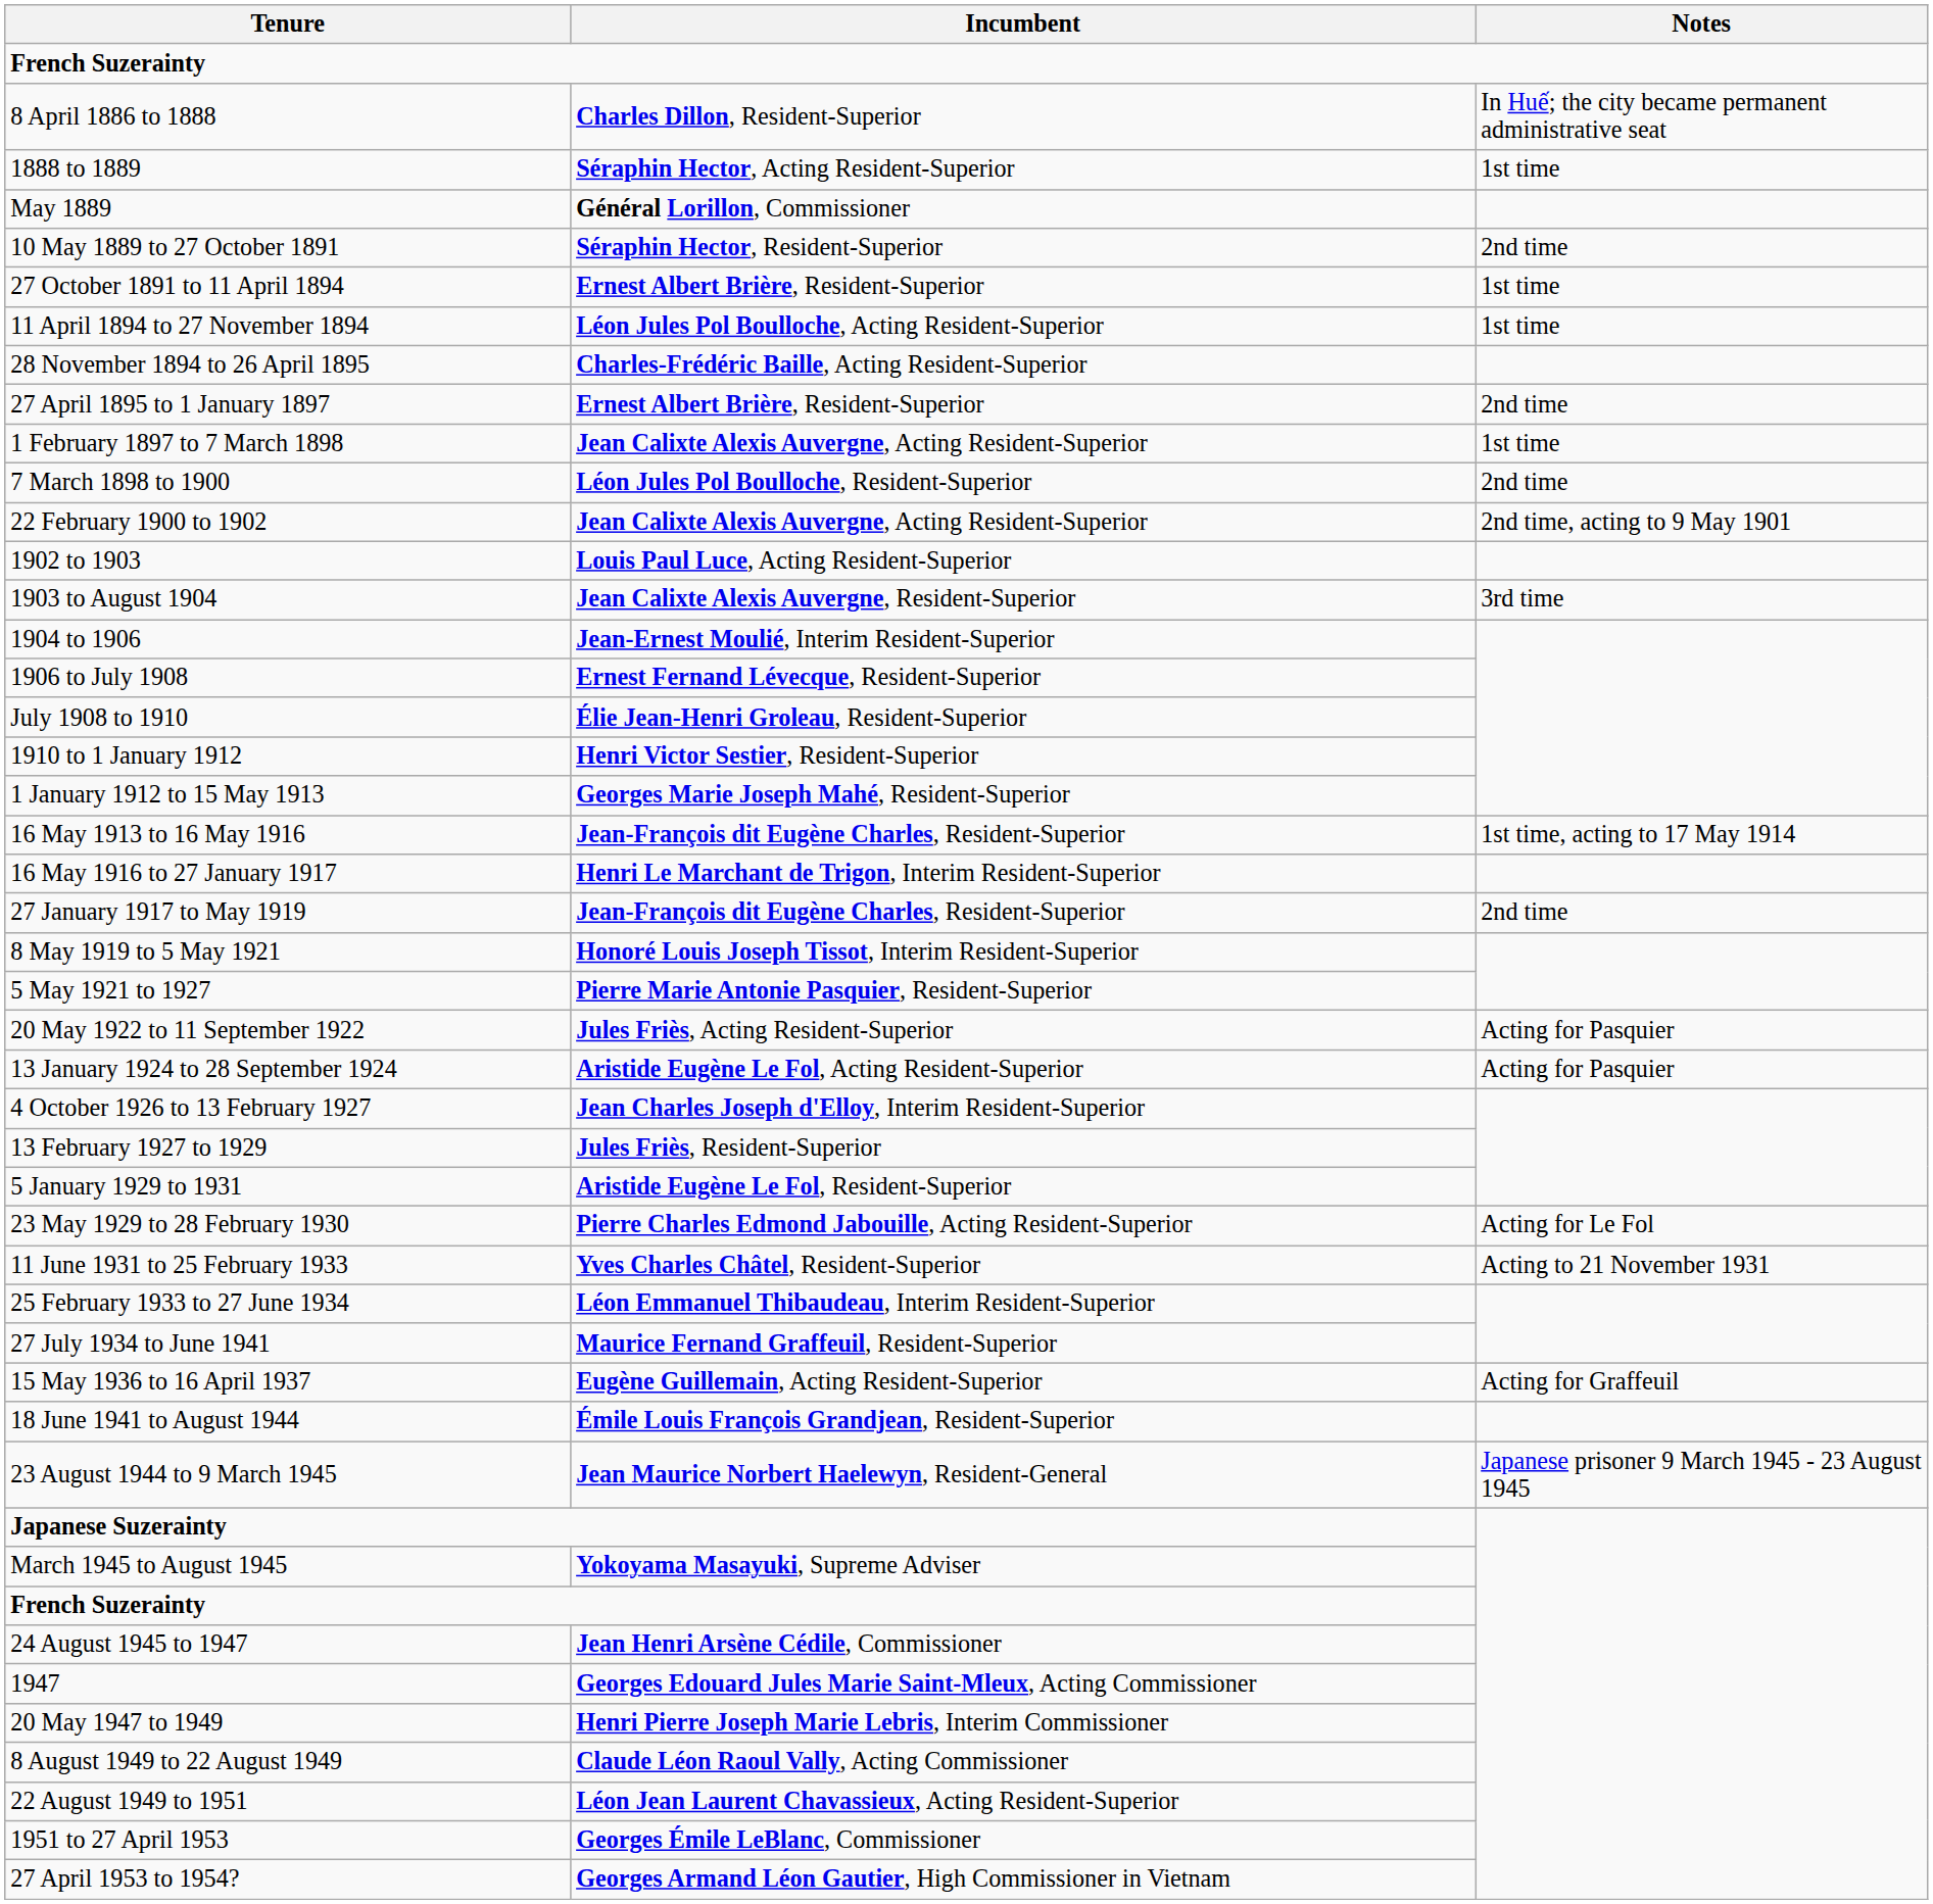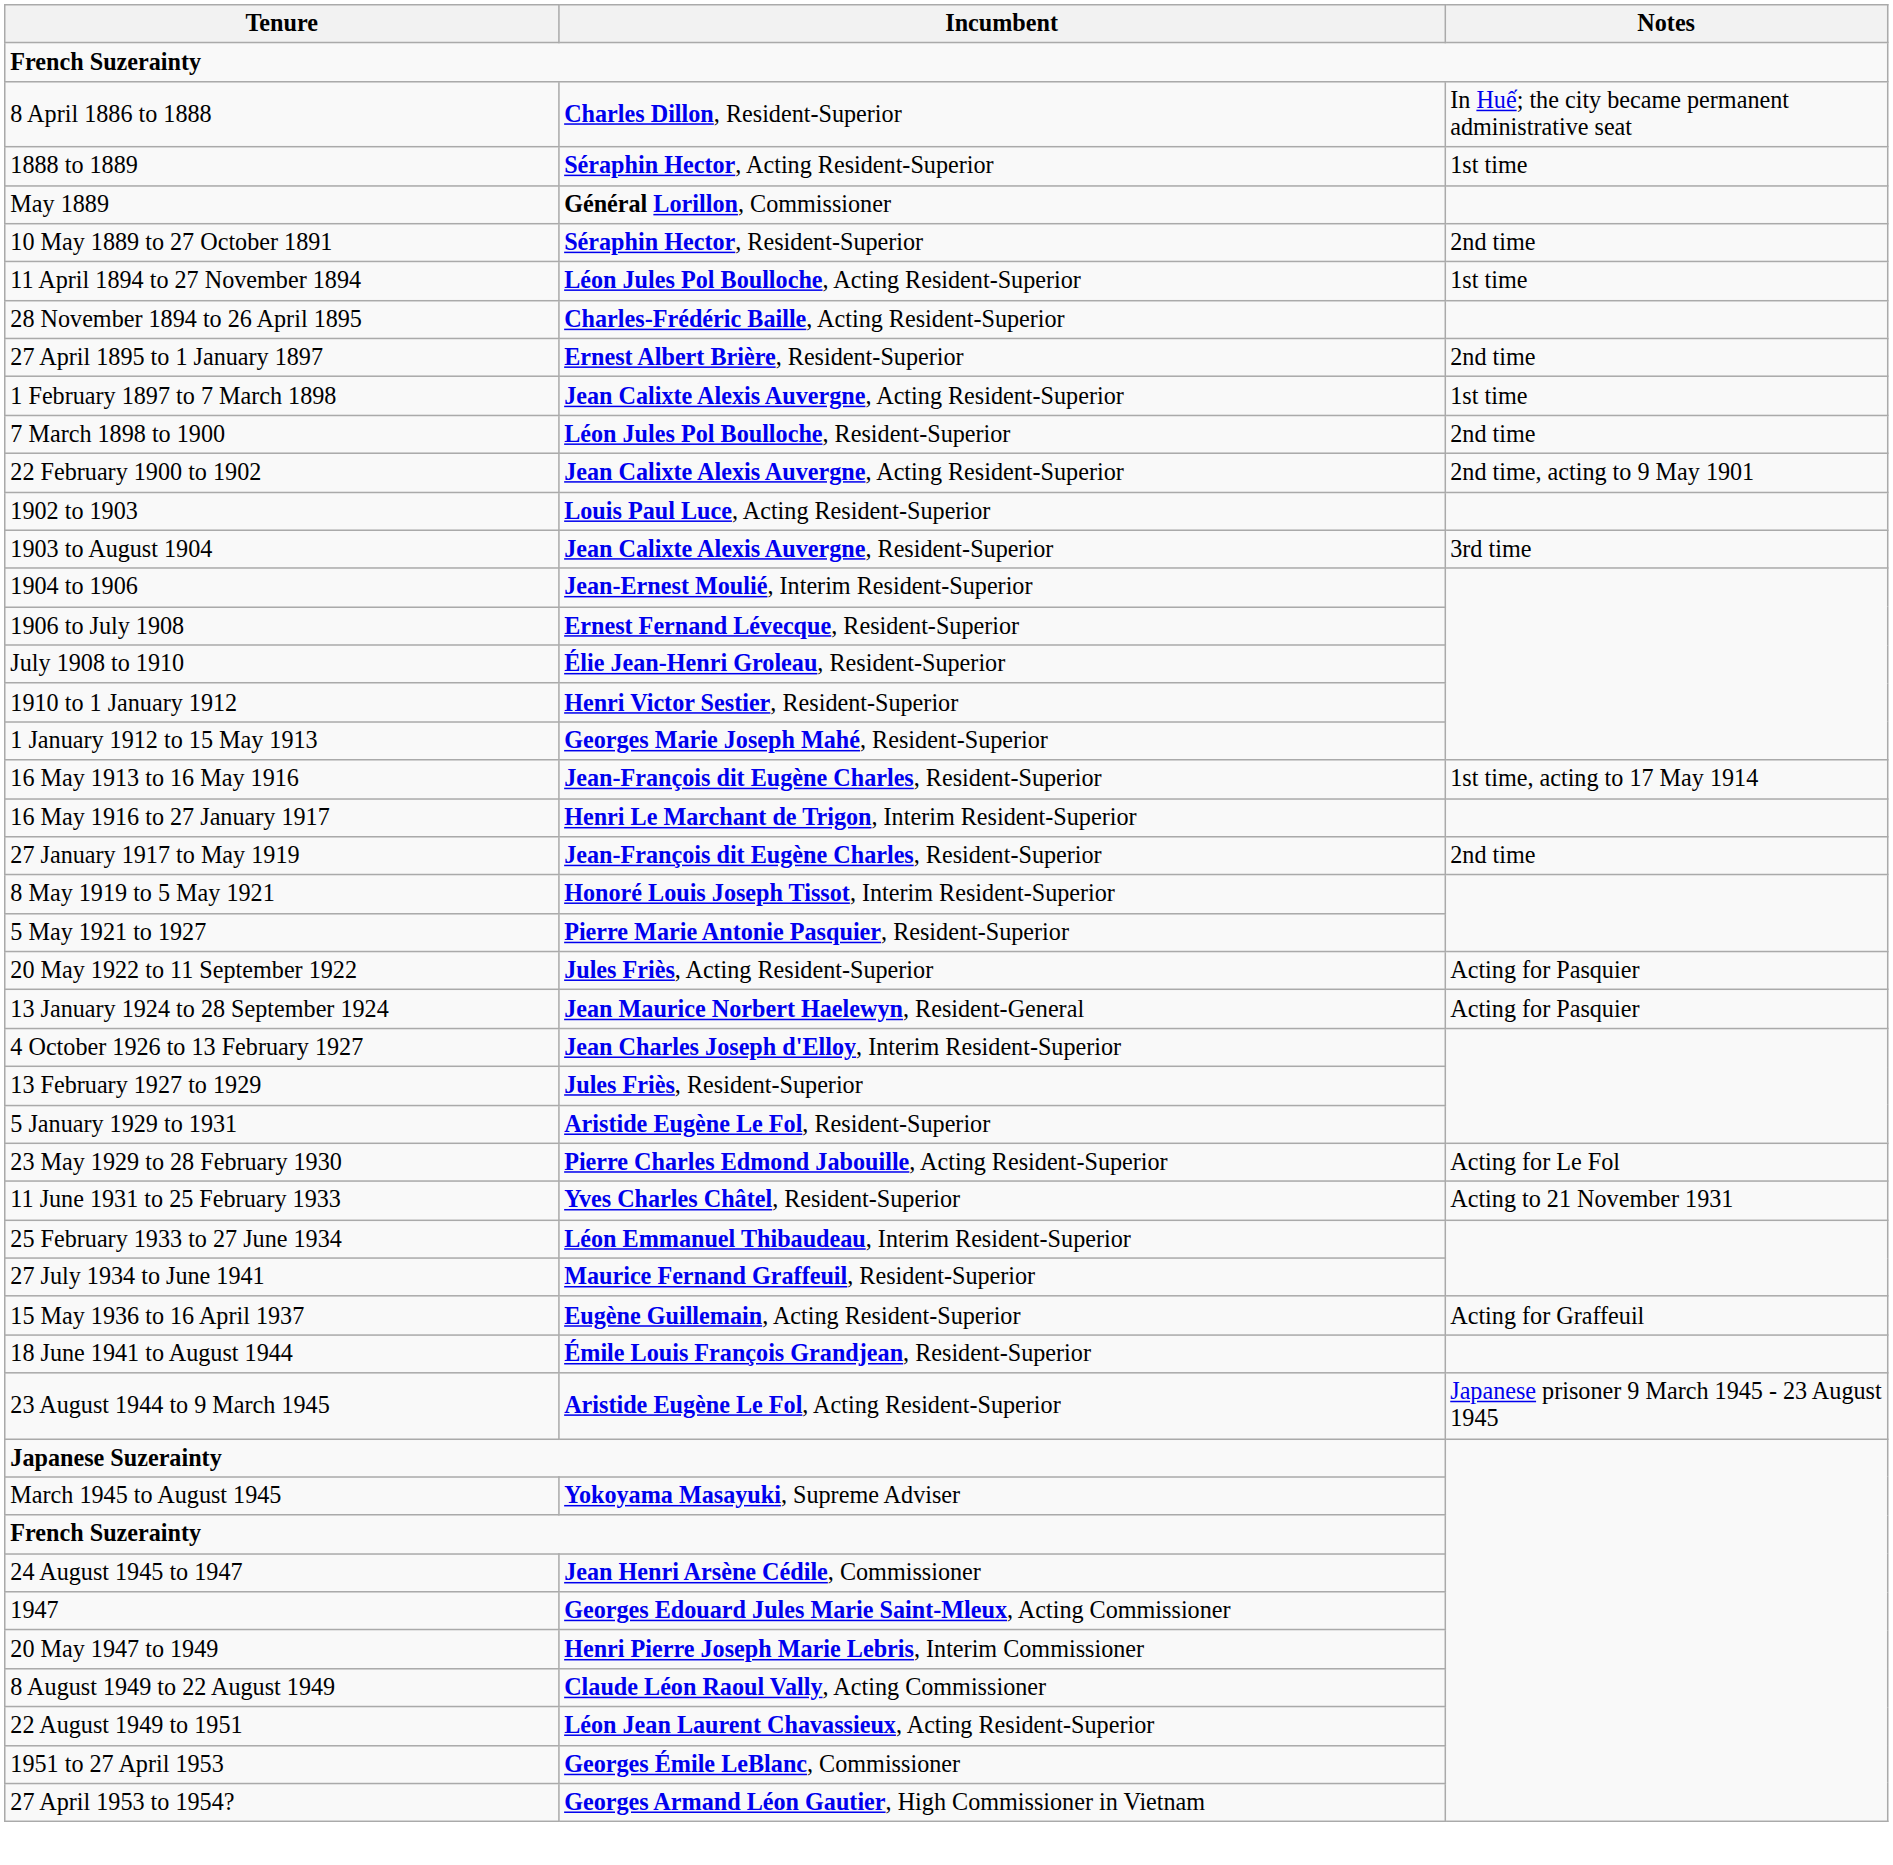- row: 27 October 1891 to 11 April 1894 | Ernest Albert Brière, Resident-Superior | 1st time
13 January 1924 to 28 September 1924 | Incumbent: Aristide Eugène Le Fol, Acting Resident-Superior -> Jean Maurice Norbert Haelewyn, Resident-General
23 August 1944 to 9 March 1945 | Incumbent: Jean Maurice Norbert Haelewyn, Resident-General -> Aristide Eugène Le Fol, Acting Resident-Superior
